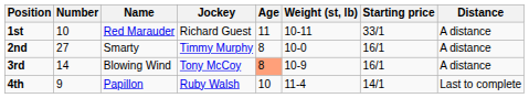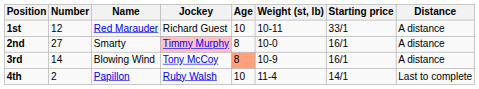1st | Number: 10 -> 12
1st | Age: 11 -> 10
2nd | Jockey: no background -> pink background
4th | Number: 9 -> 2
